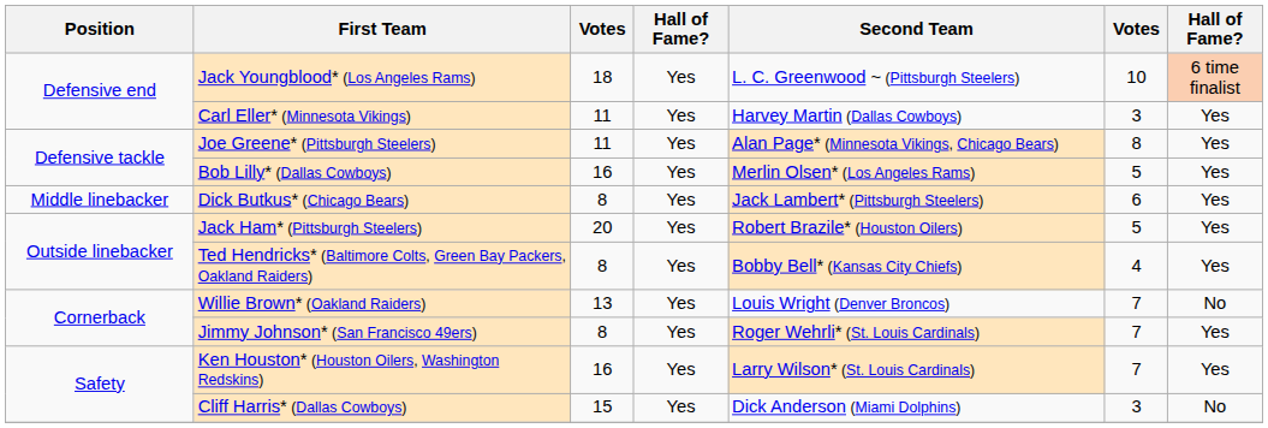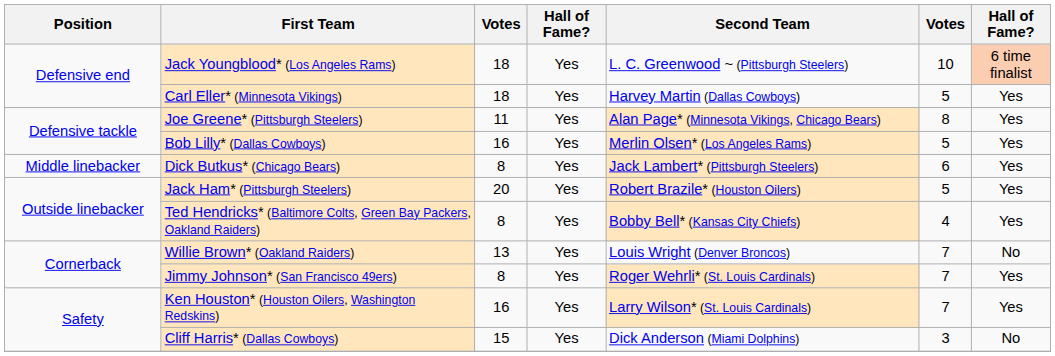Carl Eller* (Minnesota Vikings) | column 3: 11 -> 18
Carl Eller* (Minnesota Vikings) | column 6: 3 -> 5
